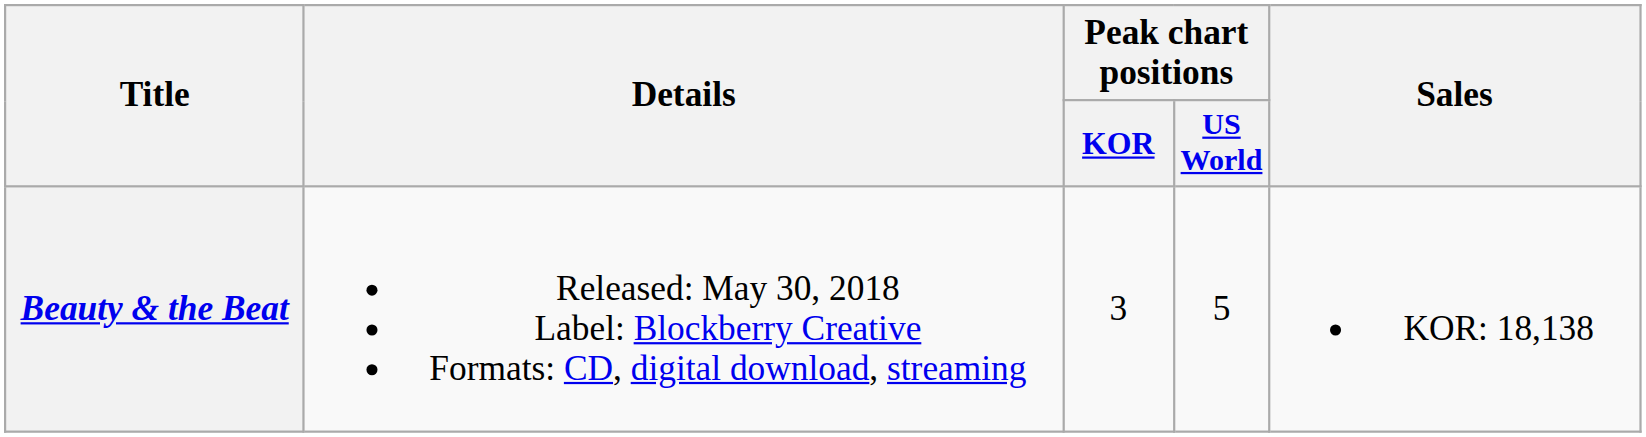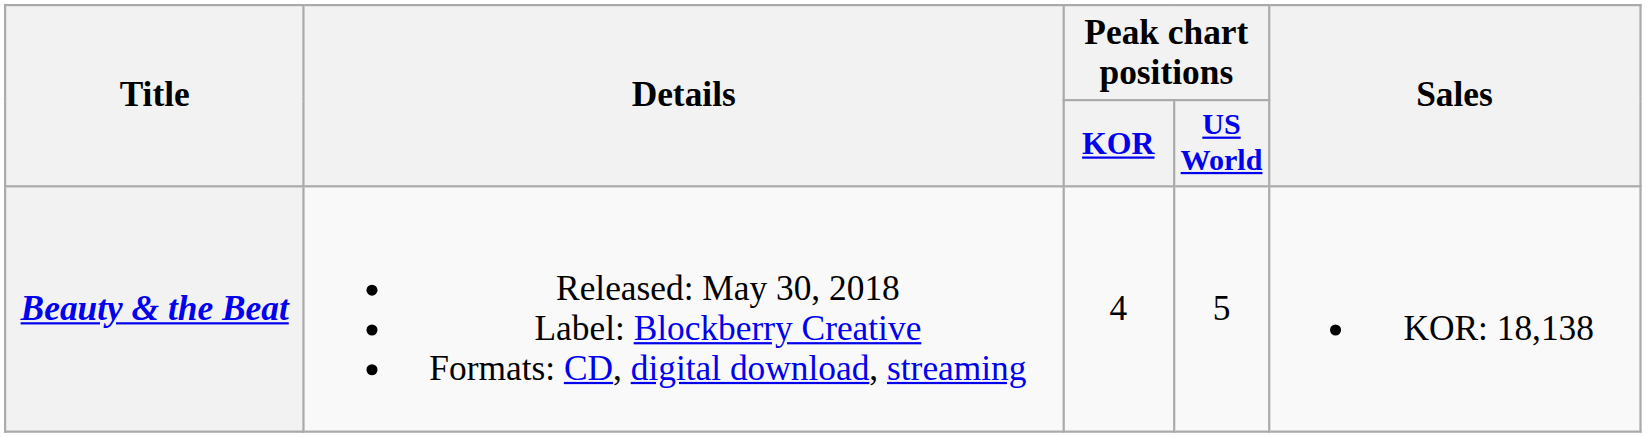Beauty & the Beat | Peak chart positions / KOR: 3 -> 4
